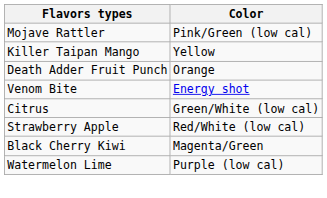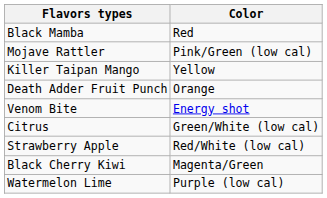+ row: Black Mamba | Red
